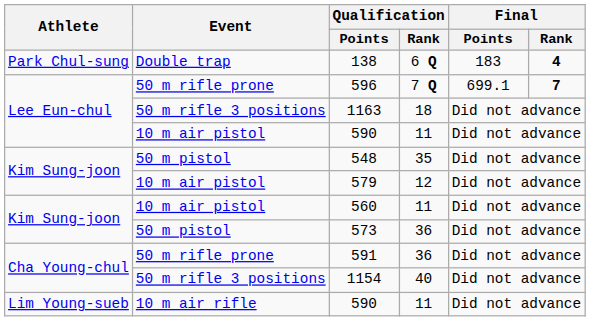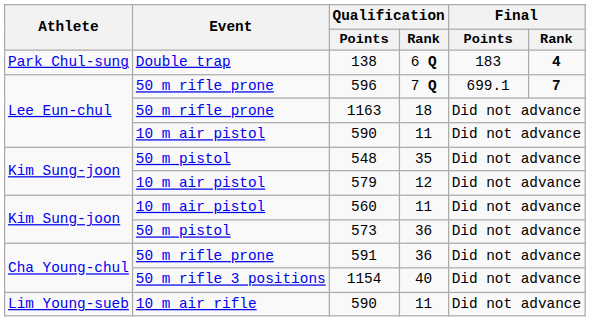1163 | Event: 50 m rifle 3 positions -> 50 m rifle prone
